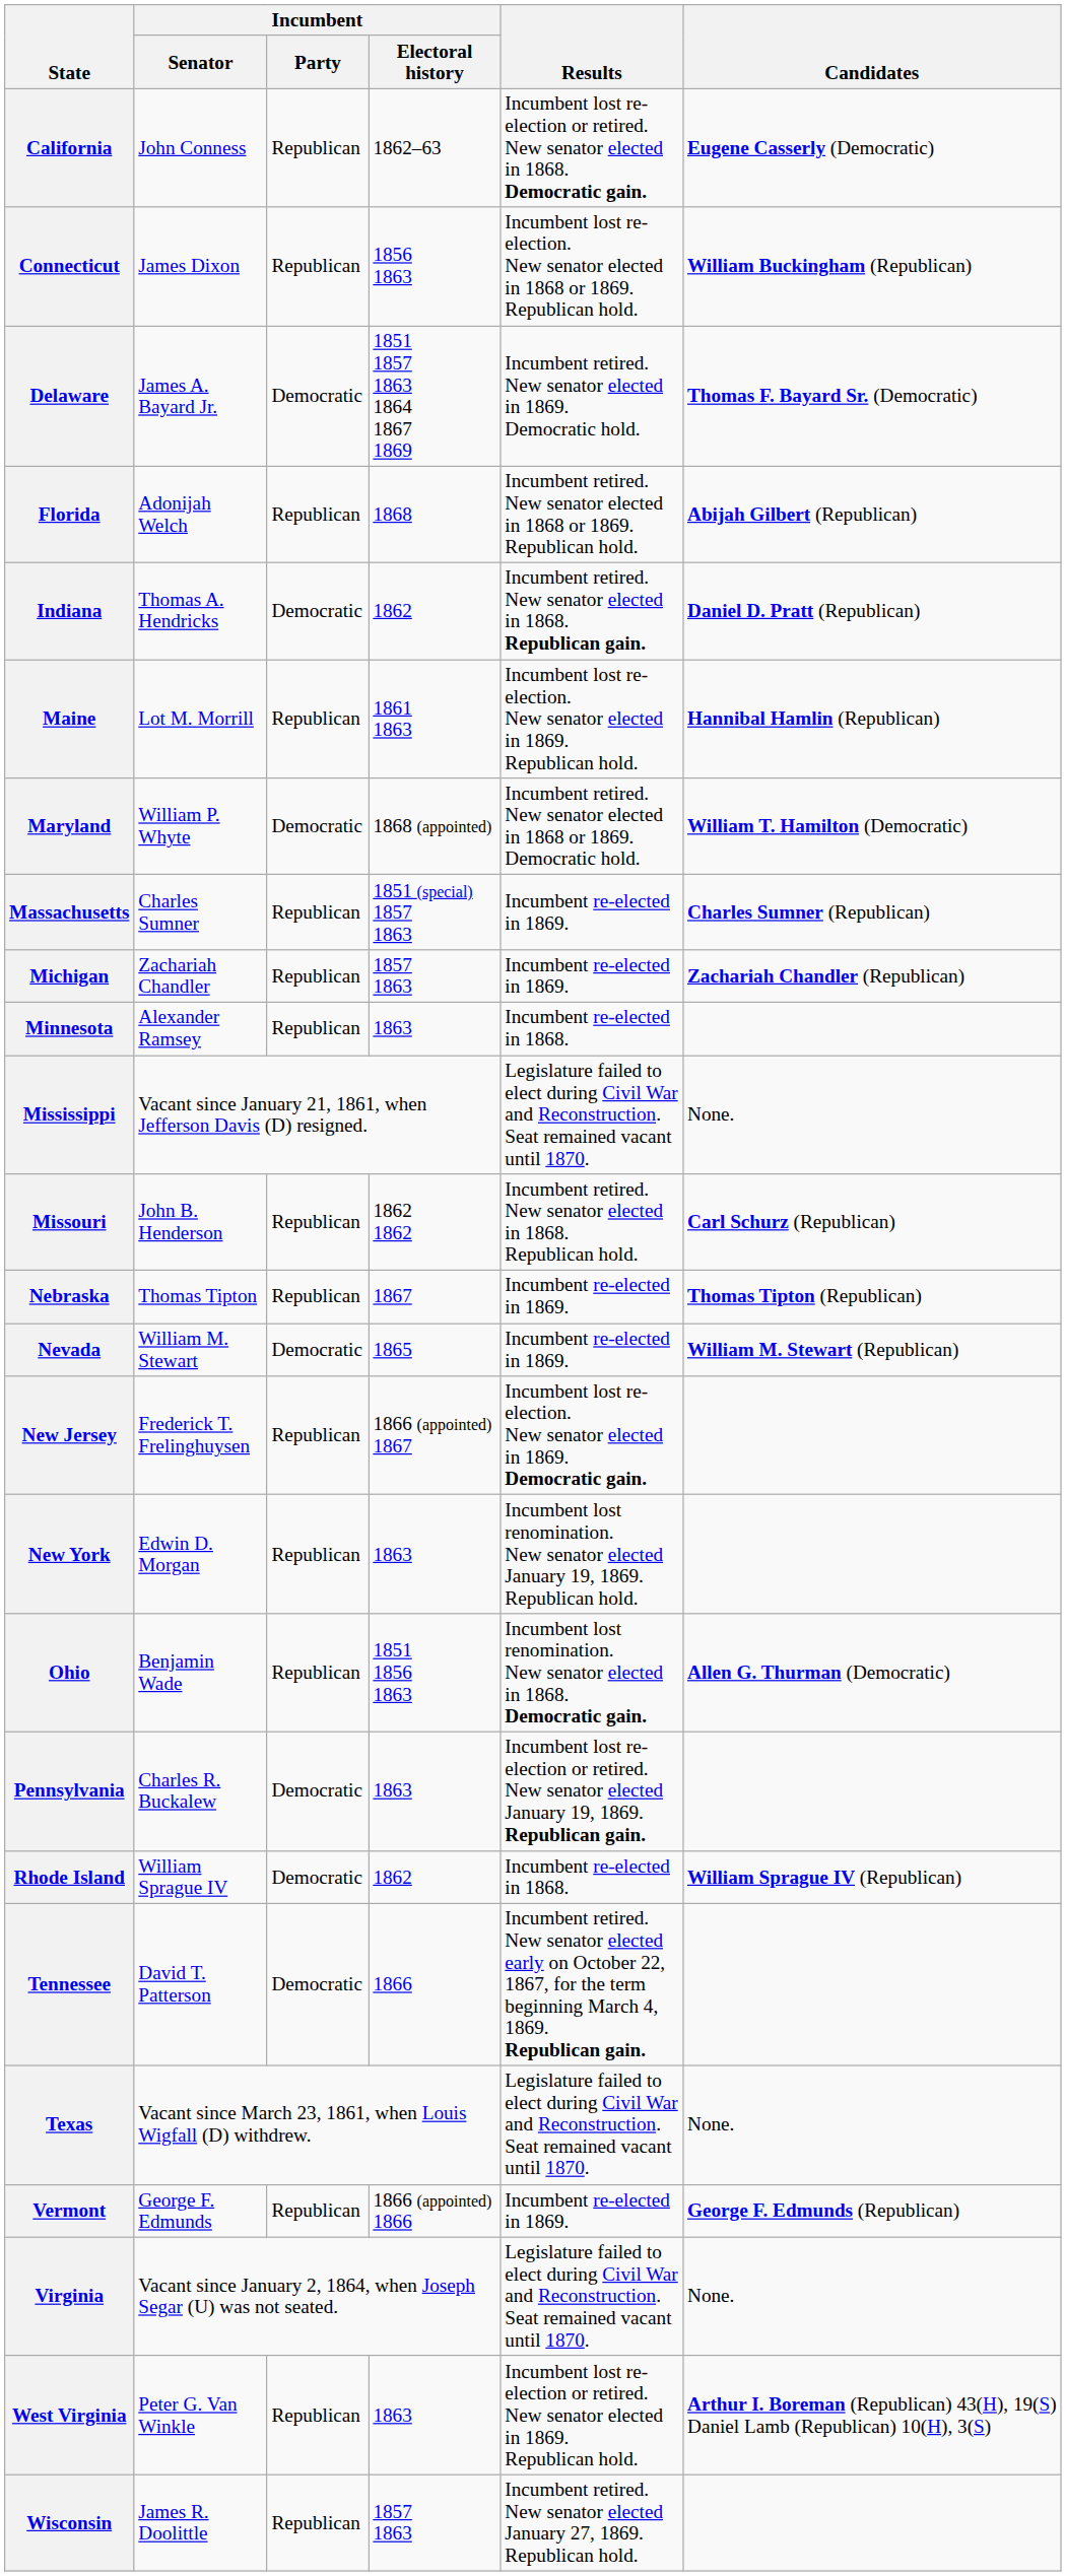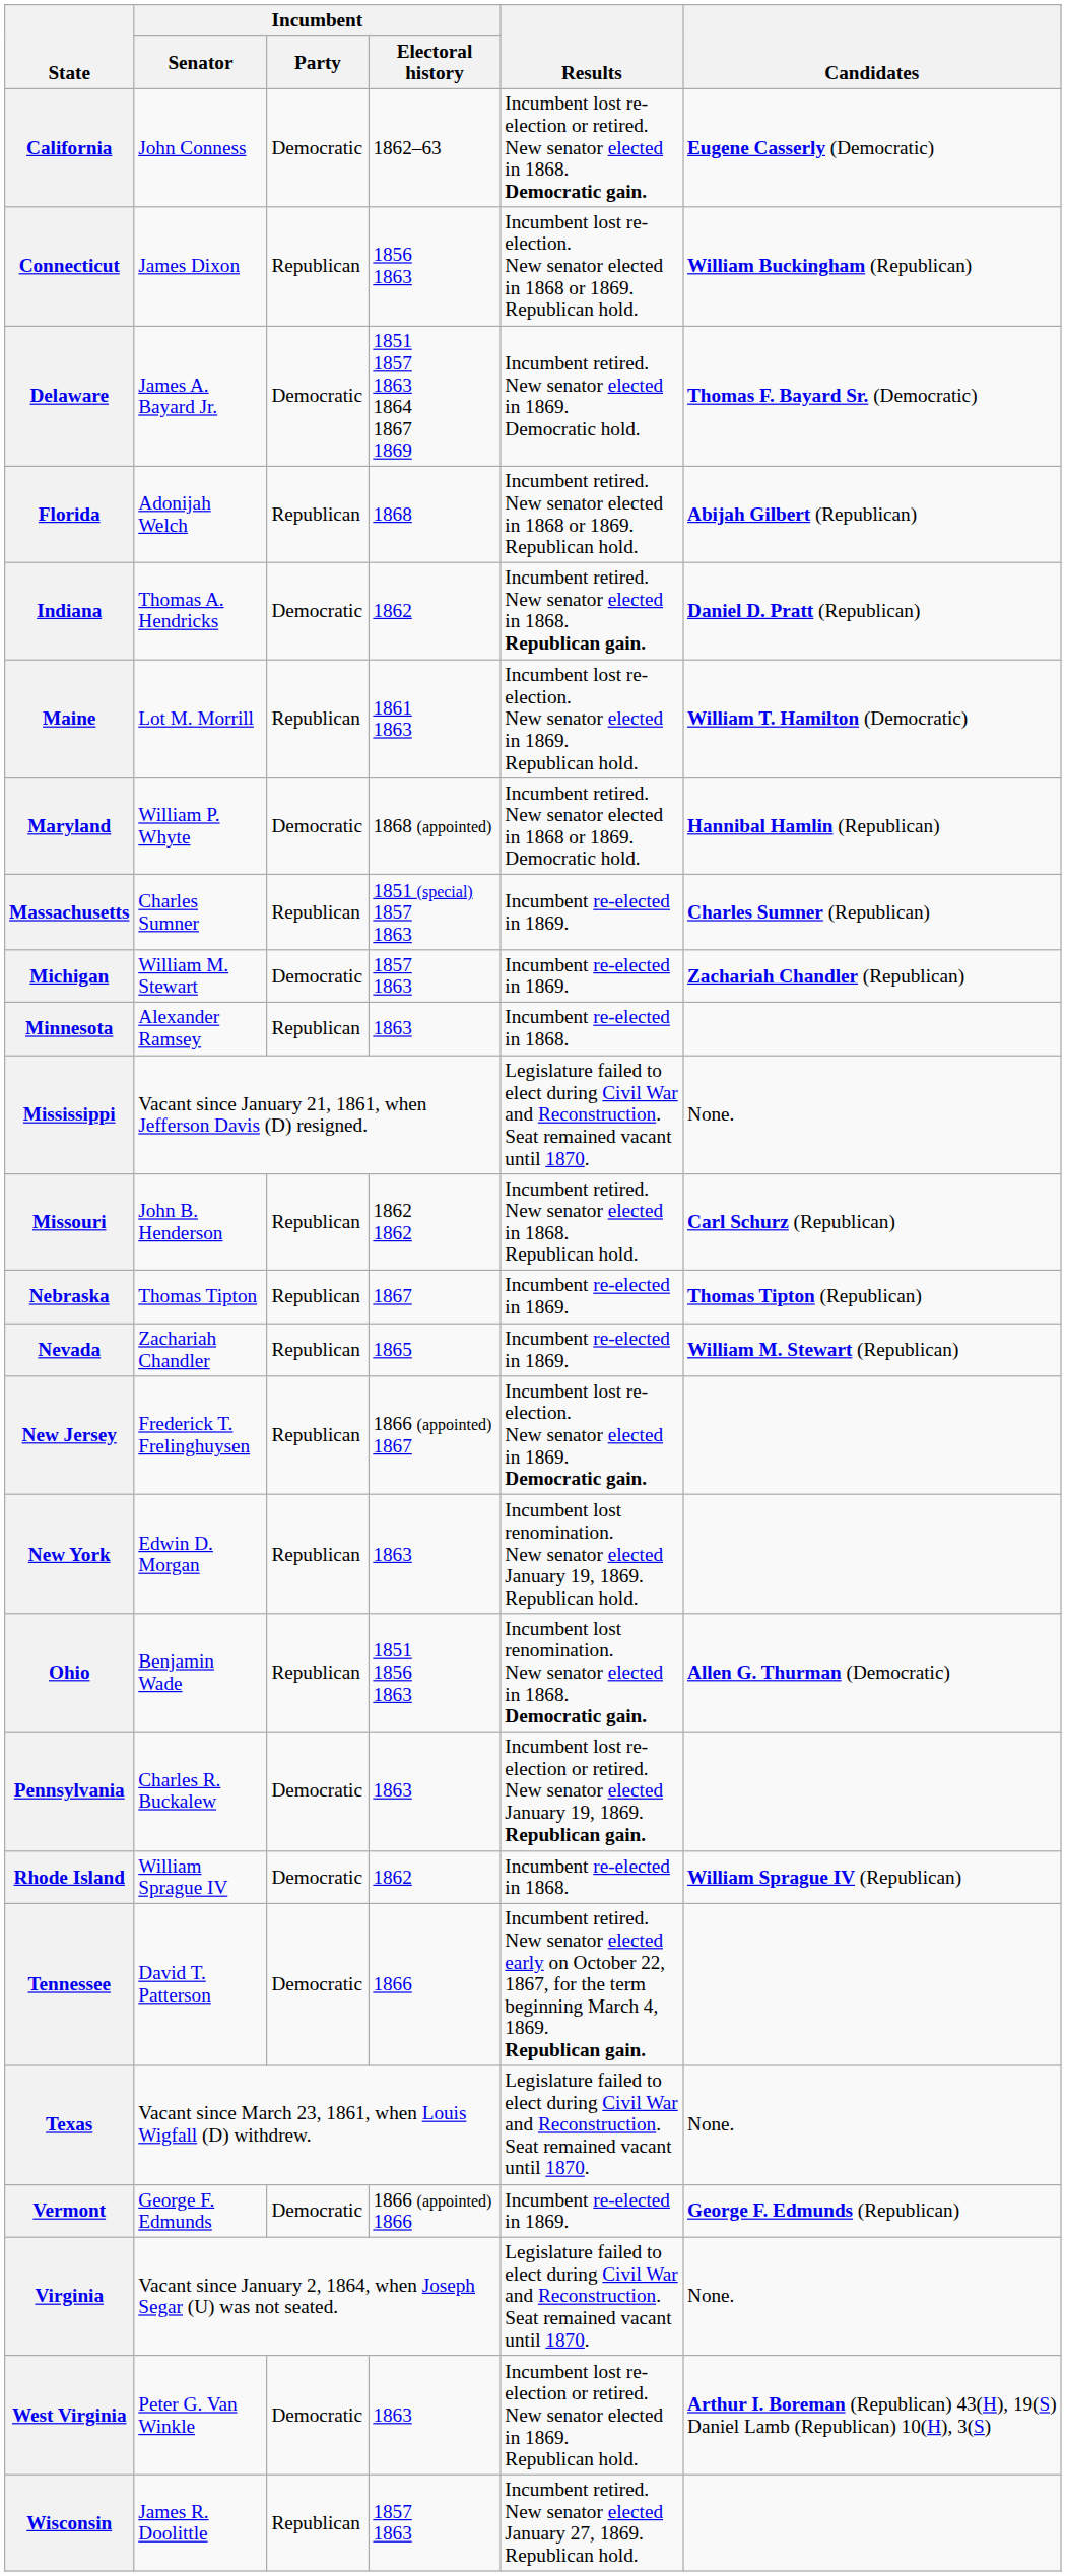California | Incumbent / Party: Republican -> Democratic
Maine | Candidates: Hannibal Hamlin (Republican) -> William T. Hamilton (Democratic)
Maryland | Candidates: William T. Hamilton (Democratic) -> Hannibal Hamlin (Republican)
Michigan | Incumbent / Senator: Zachariah Chandler -> William M. Stewart
Michigan | Incumbent / Party: Republican -> Democratic
Nevada | Incumbent / Senator: William M. Stewart -> Zachariah Chandler
Nevada | Incumbent / Party: Democratic -> Republican
Vermont | Incumbent / Party: Republican -> Democratic
West Virginia | Incumbent / Party: Republican -> Democratic
